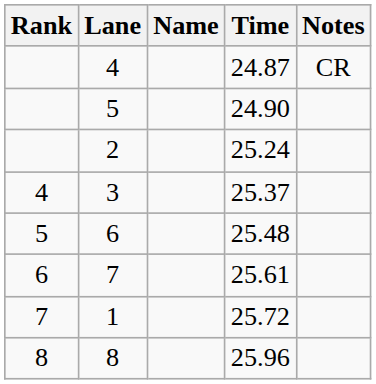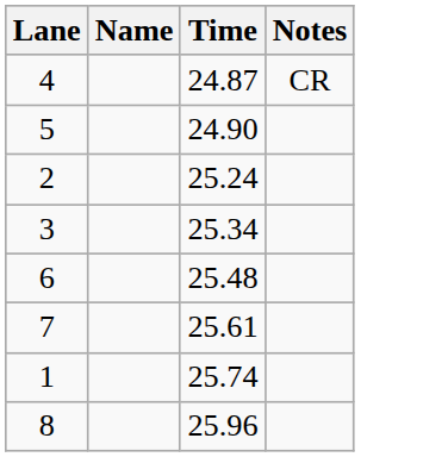- column: Rank | 4 | 5 | 6 | 7 | 8
3 | Time: 25.37 -> 25.34
1 | Time: 25.72 -> 25.74
